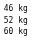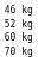+ row: 70 kg
